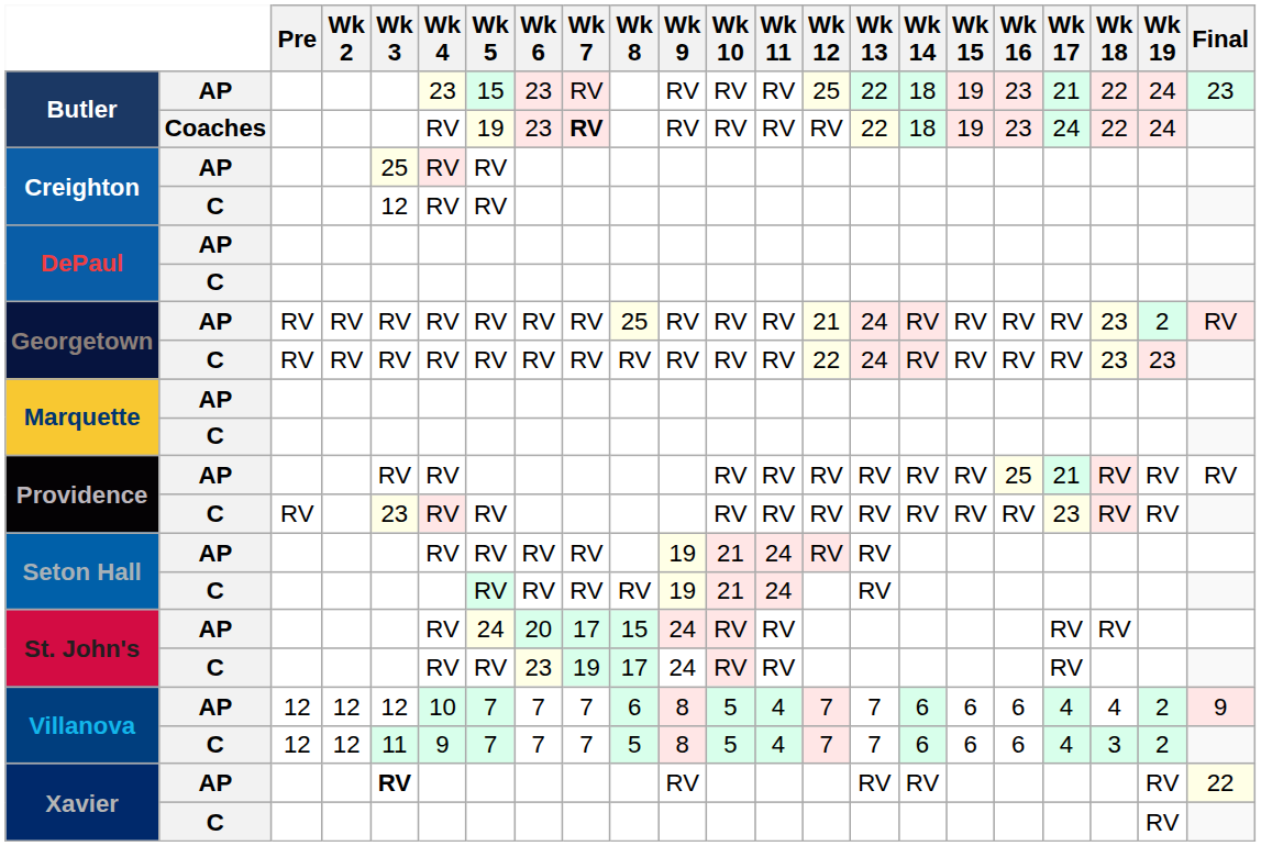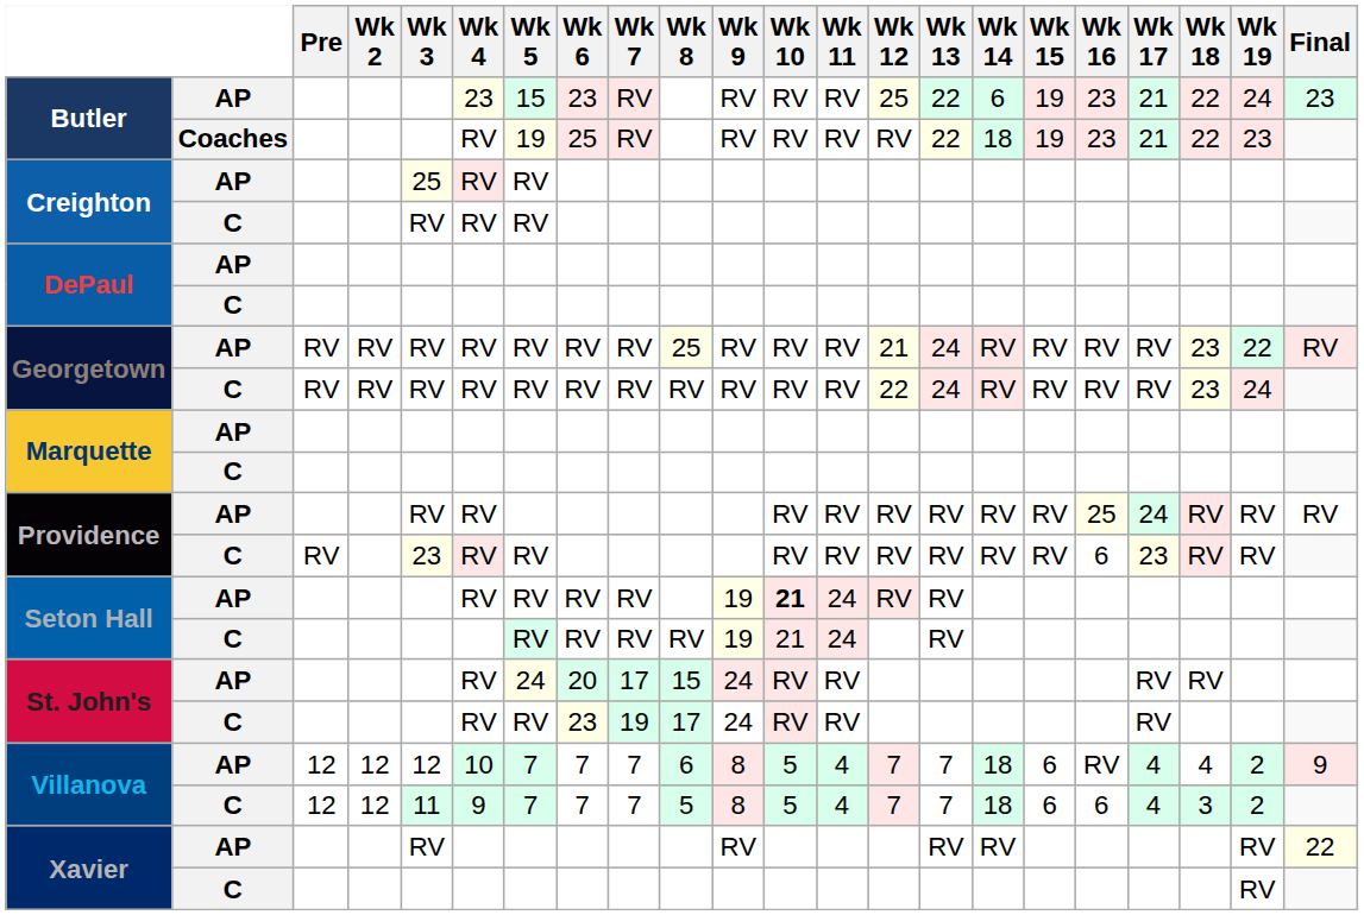Butler / AP | Wk 14: 18 -> 6
Butler / Coaches | Wk 6: 23 -> 25
Butler / Coaches | Wk 7: bold -> normal
Butler / Coaches | Wk 17: 24 -> 21
Butler / Coaches | Wk 19: 24 -> 23
Creighton / C | Wk 3: 12 -> RV
Georgetown / AP | Wk 19: 2 -> 22
Georgetown / C | Wk 19: 23 -> 24
Providence / AP | Wk 17: 21 -> 24
Providence / C | Wk 16: RV -> 6
Seton Hall / AP | Wk 10: normal -> bold
Villanova / AP | Wk 14: 6 -> 18
Villanova / AP | Wk 16: 6 -> RV
Villanova / C | Wk 14: 6 -> 18
Xavier / AP | Wk 3: bold -> normal
